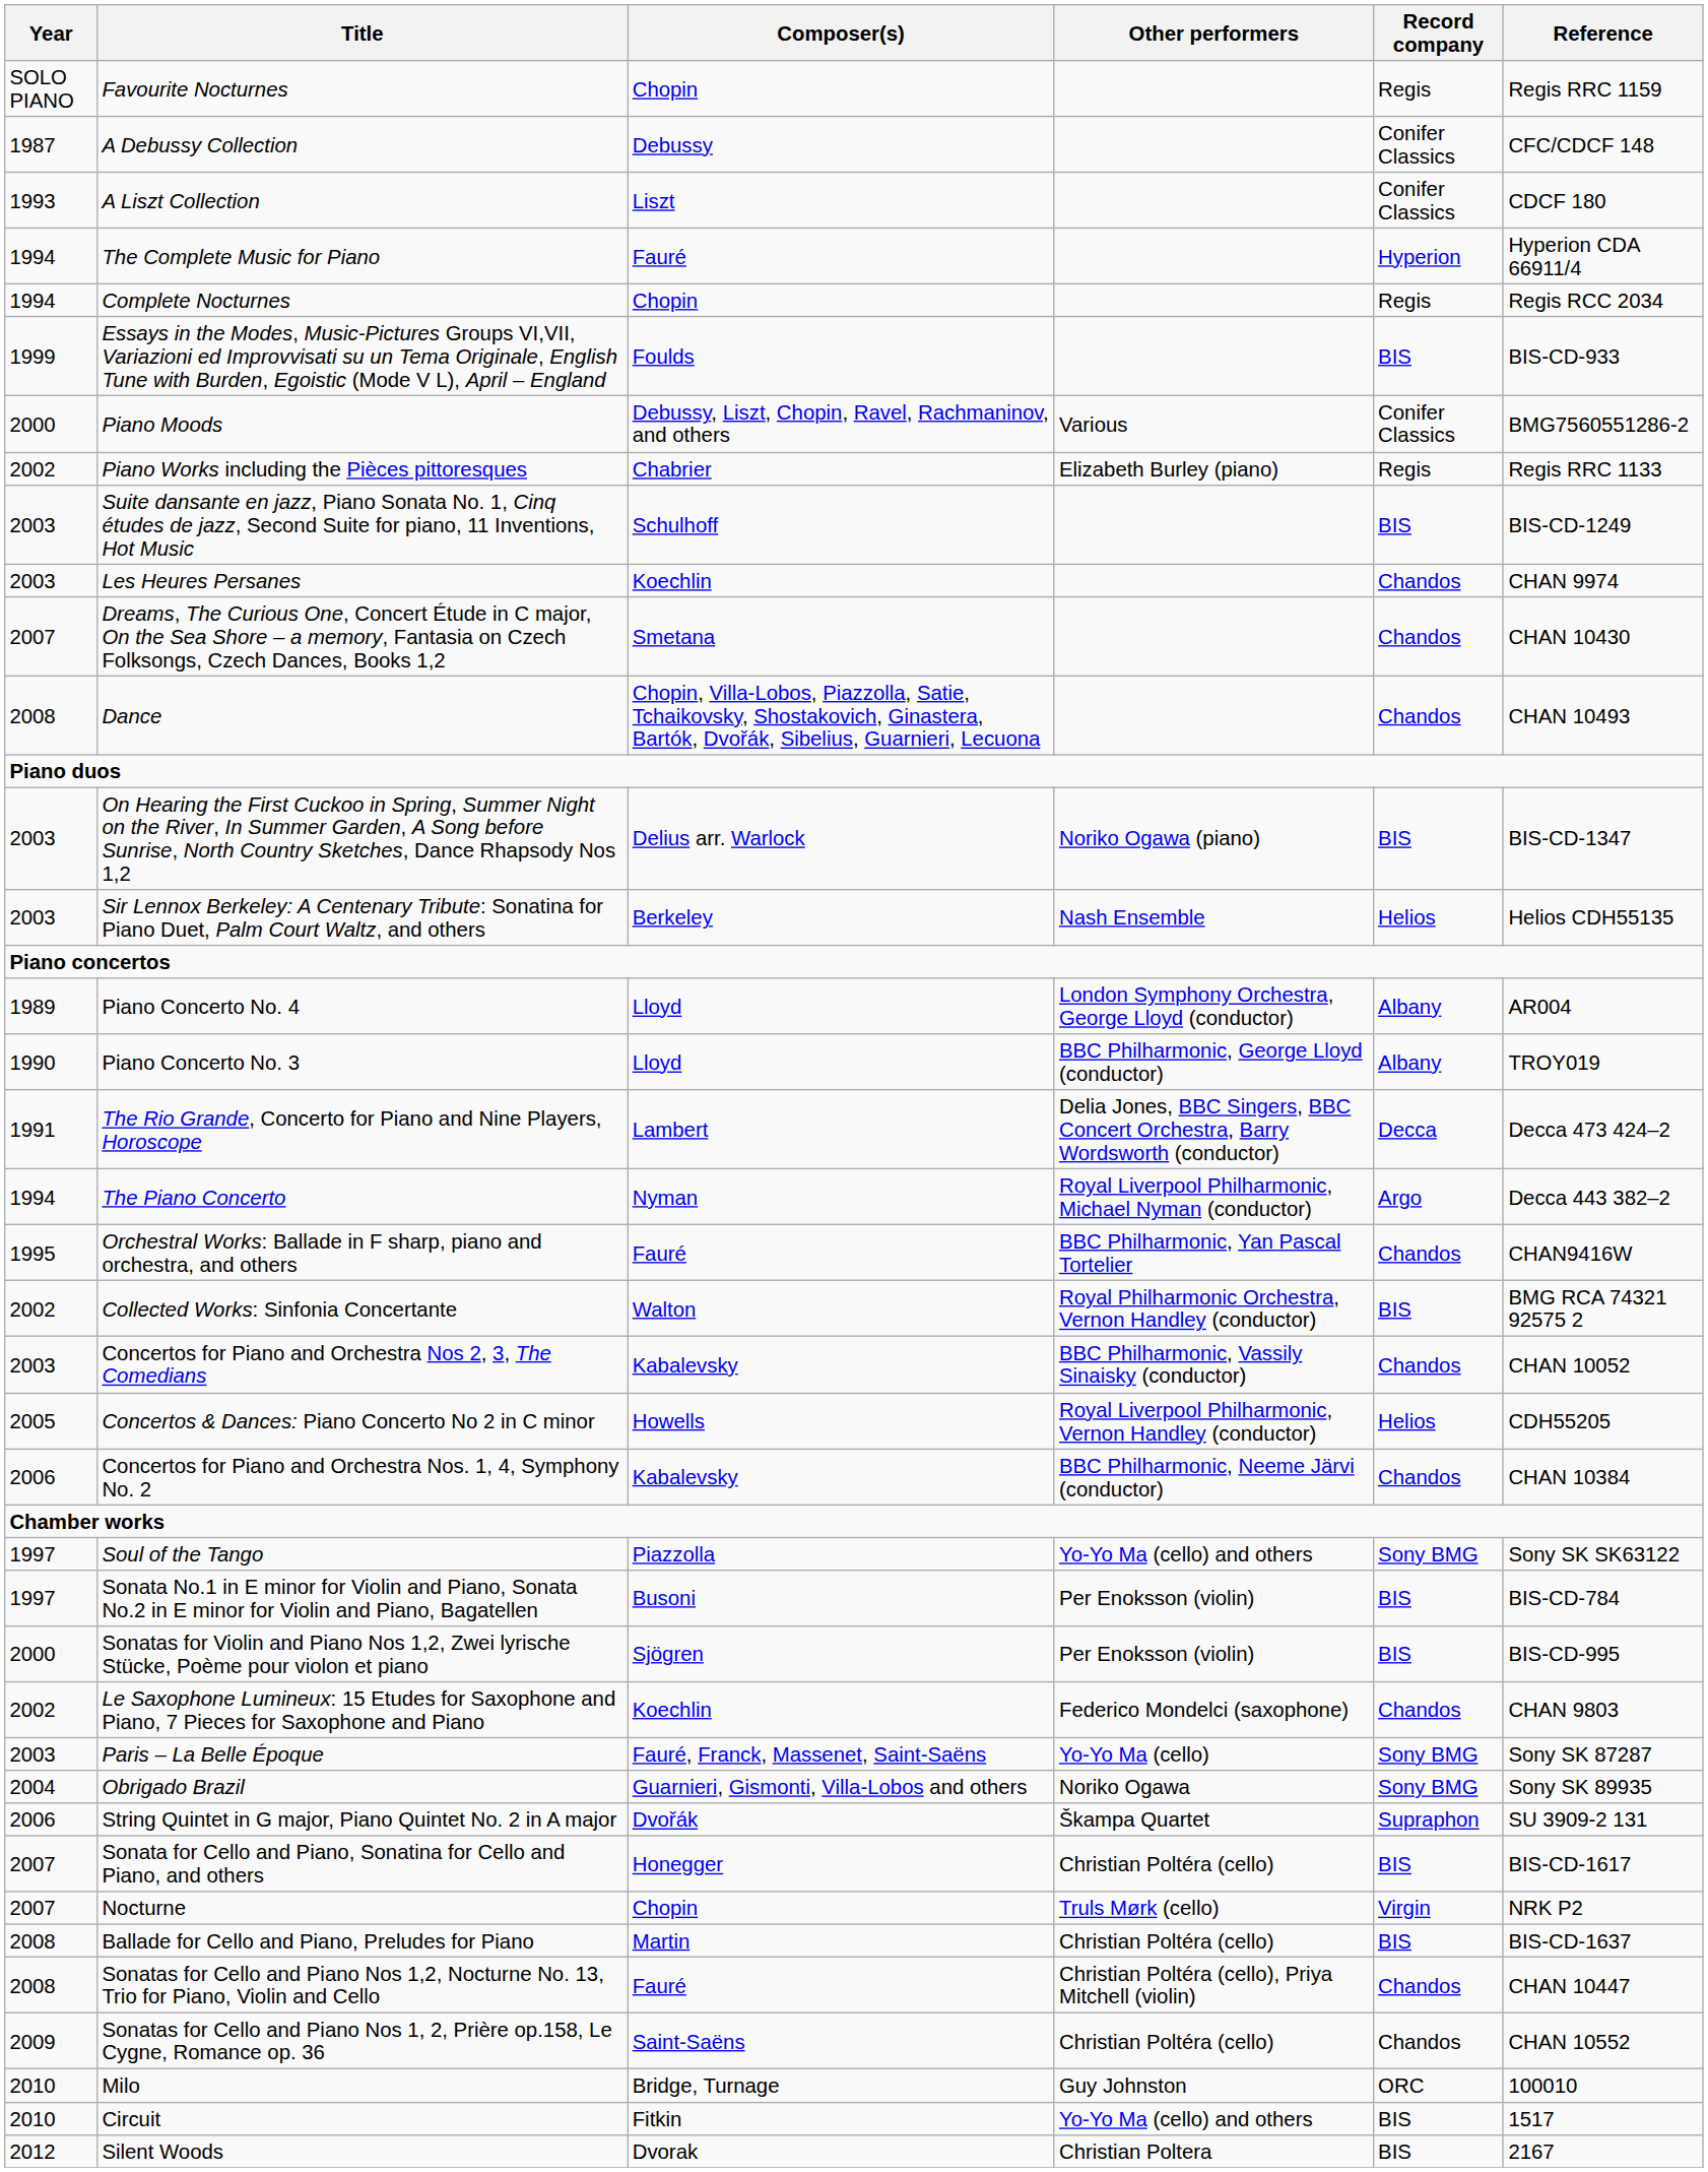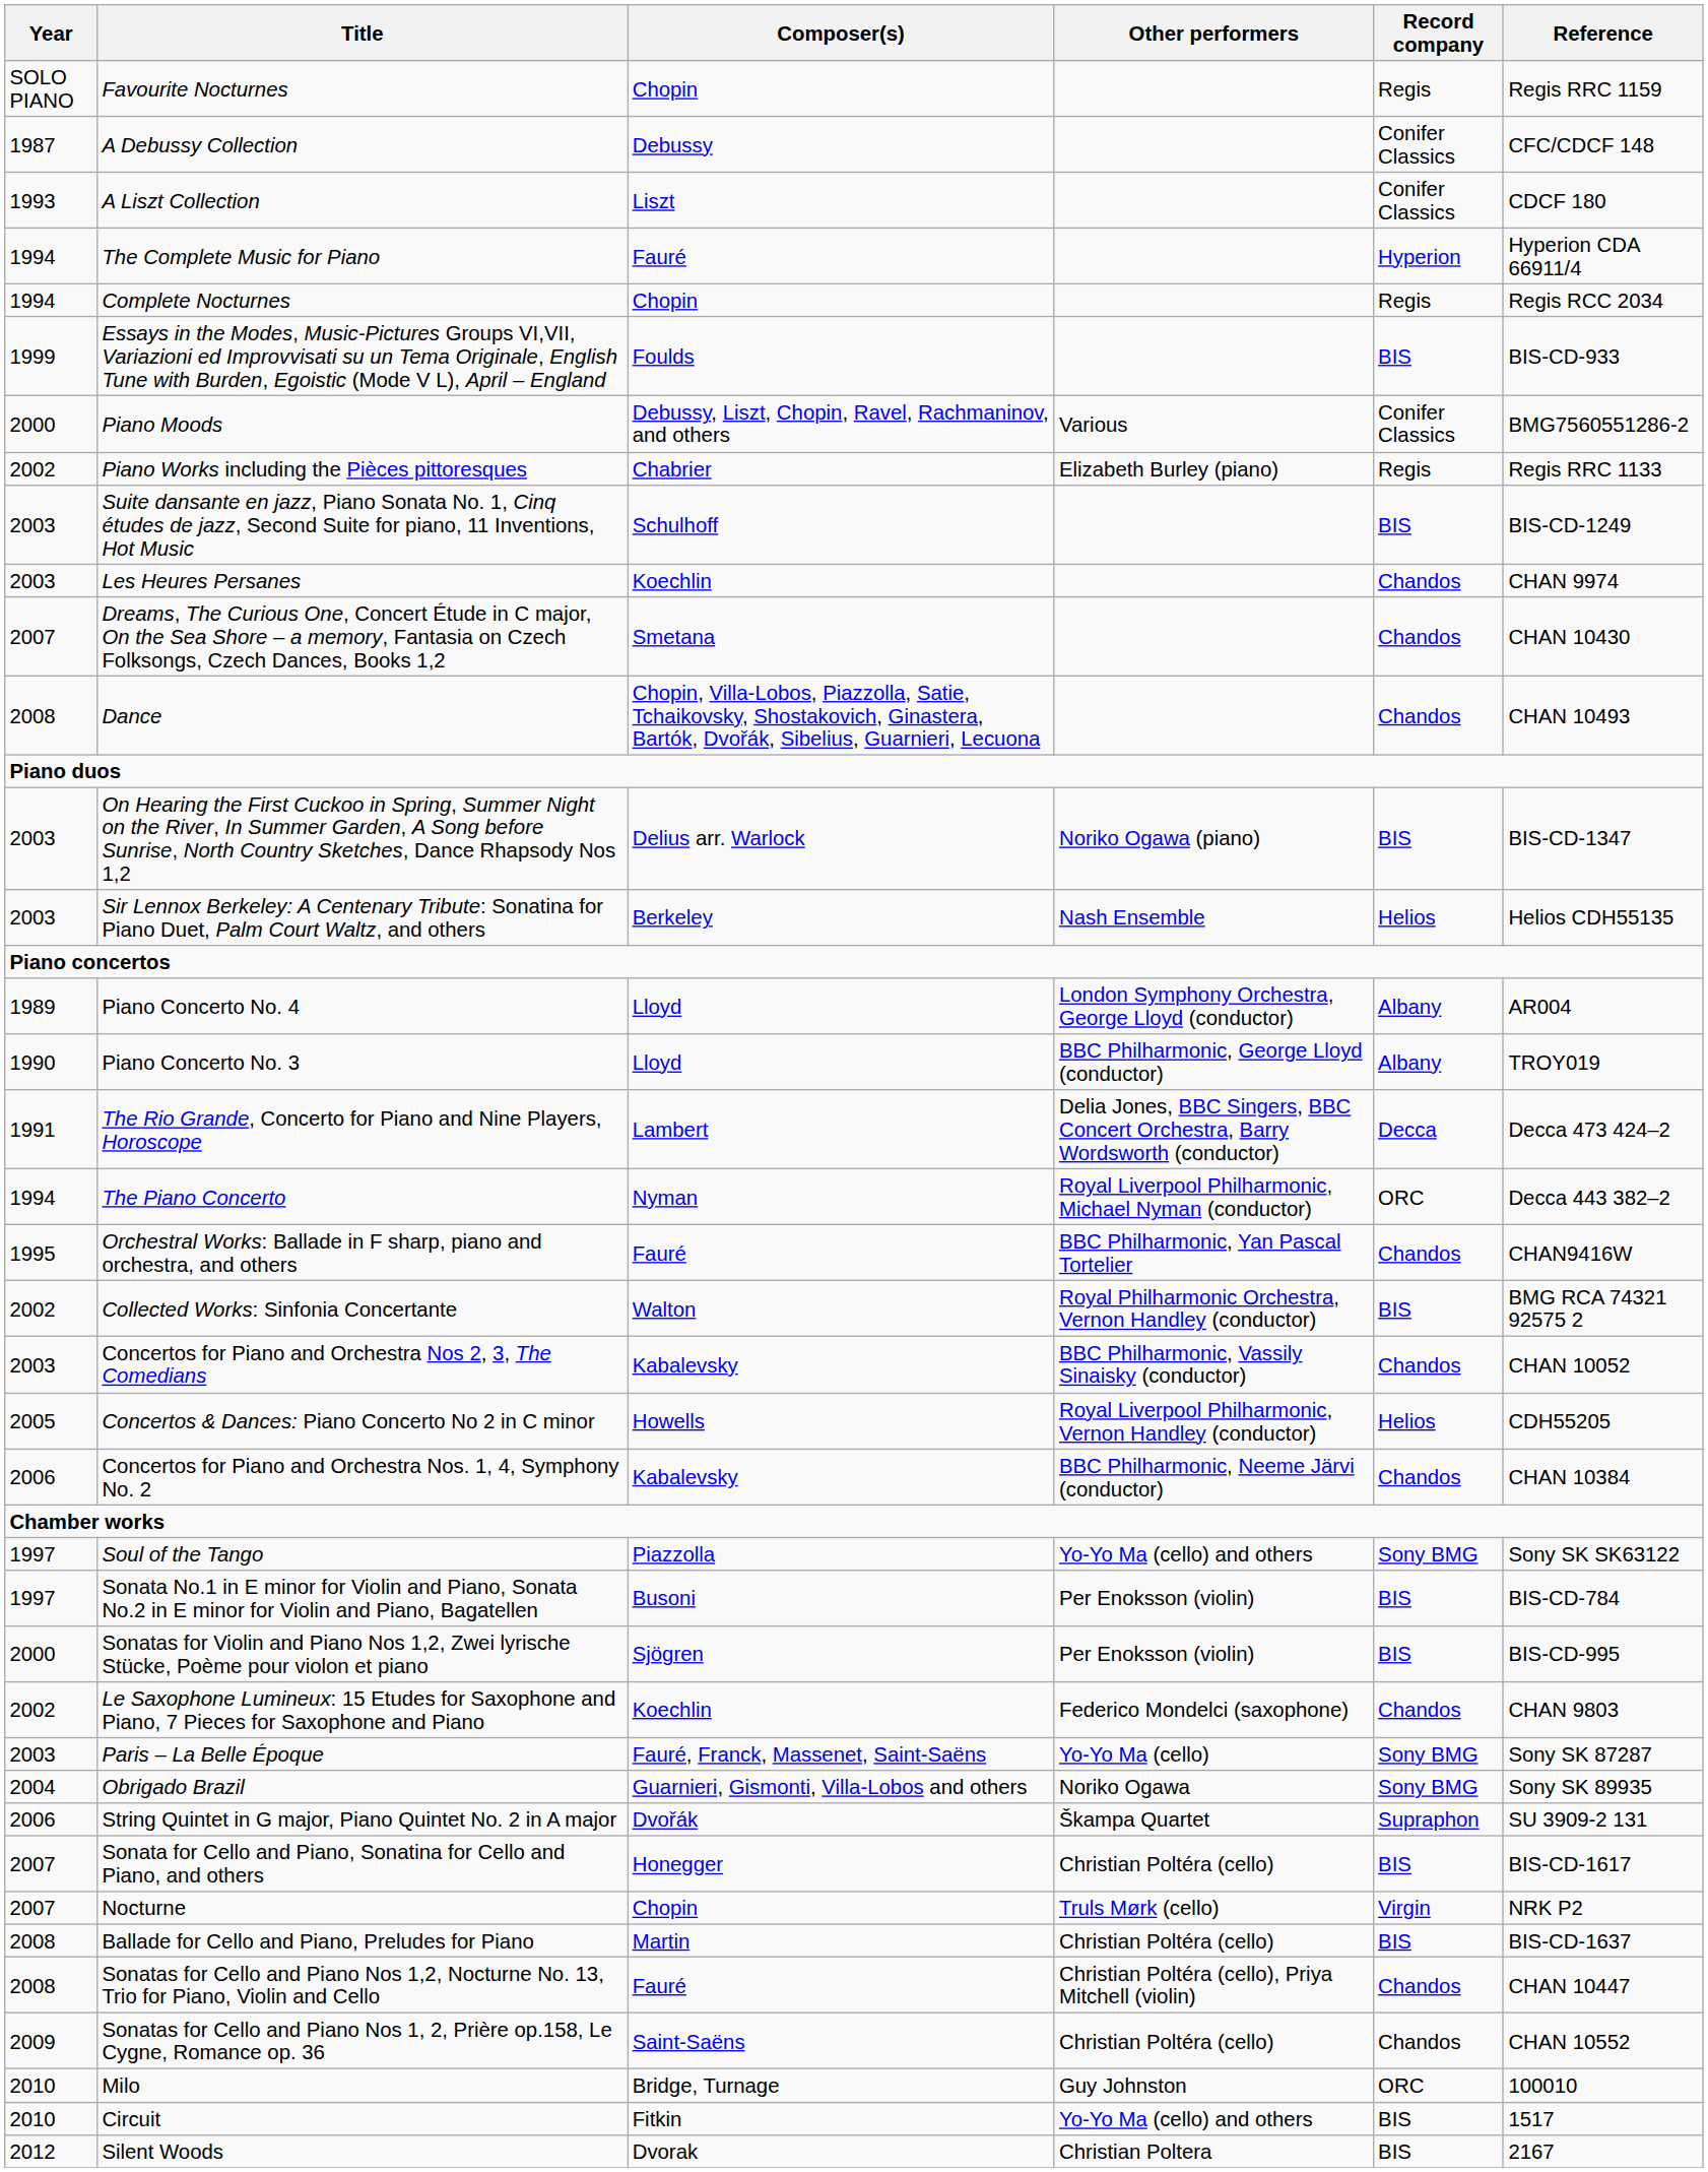The Piano Concerto | Record company: Argo -> ORC
